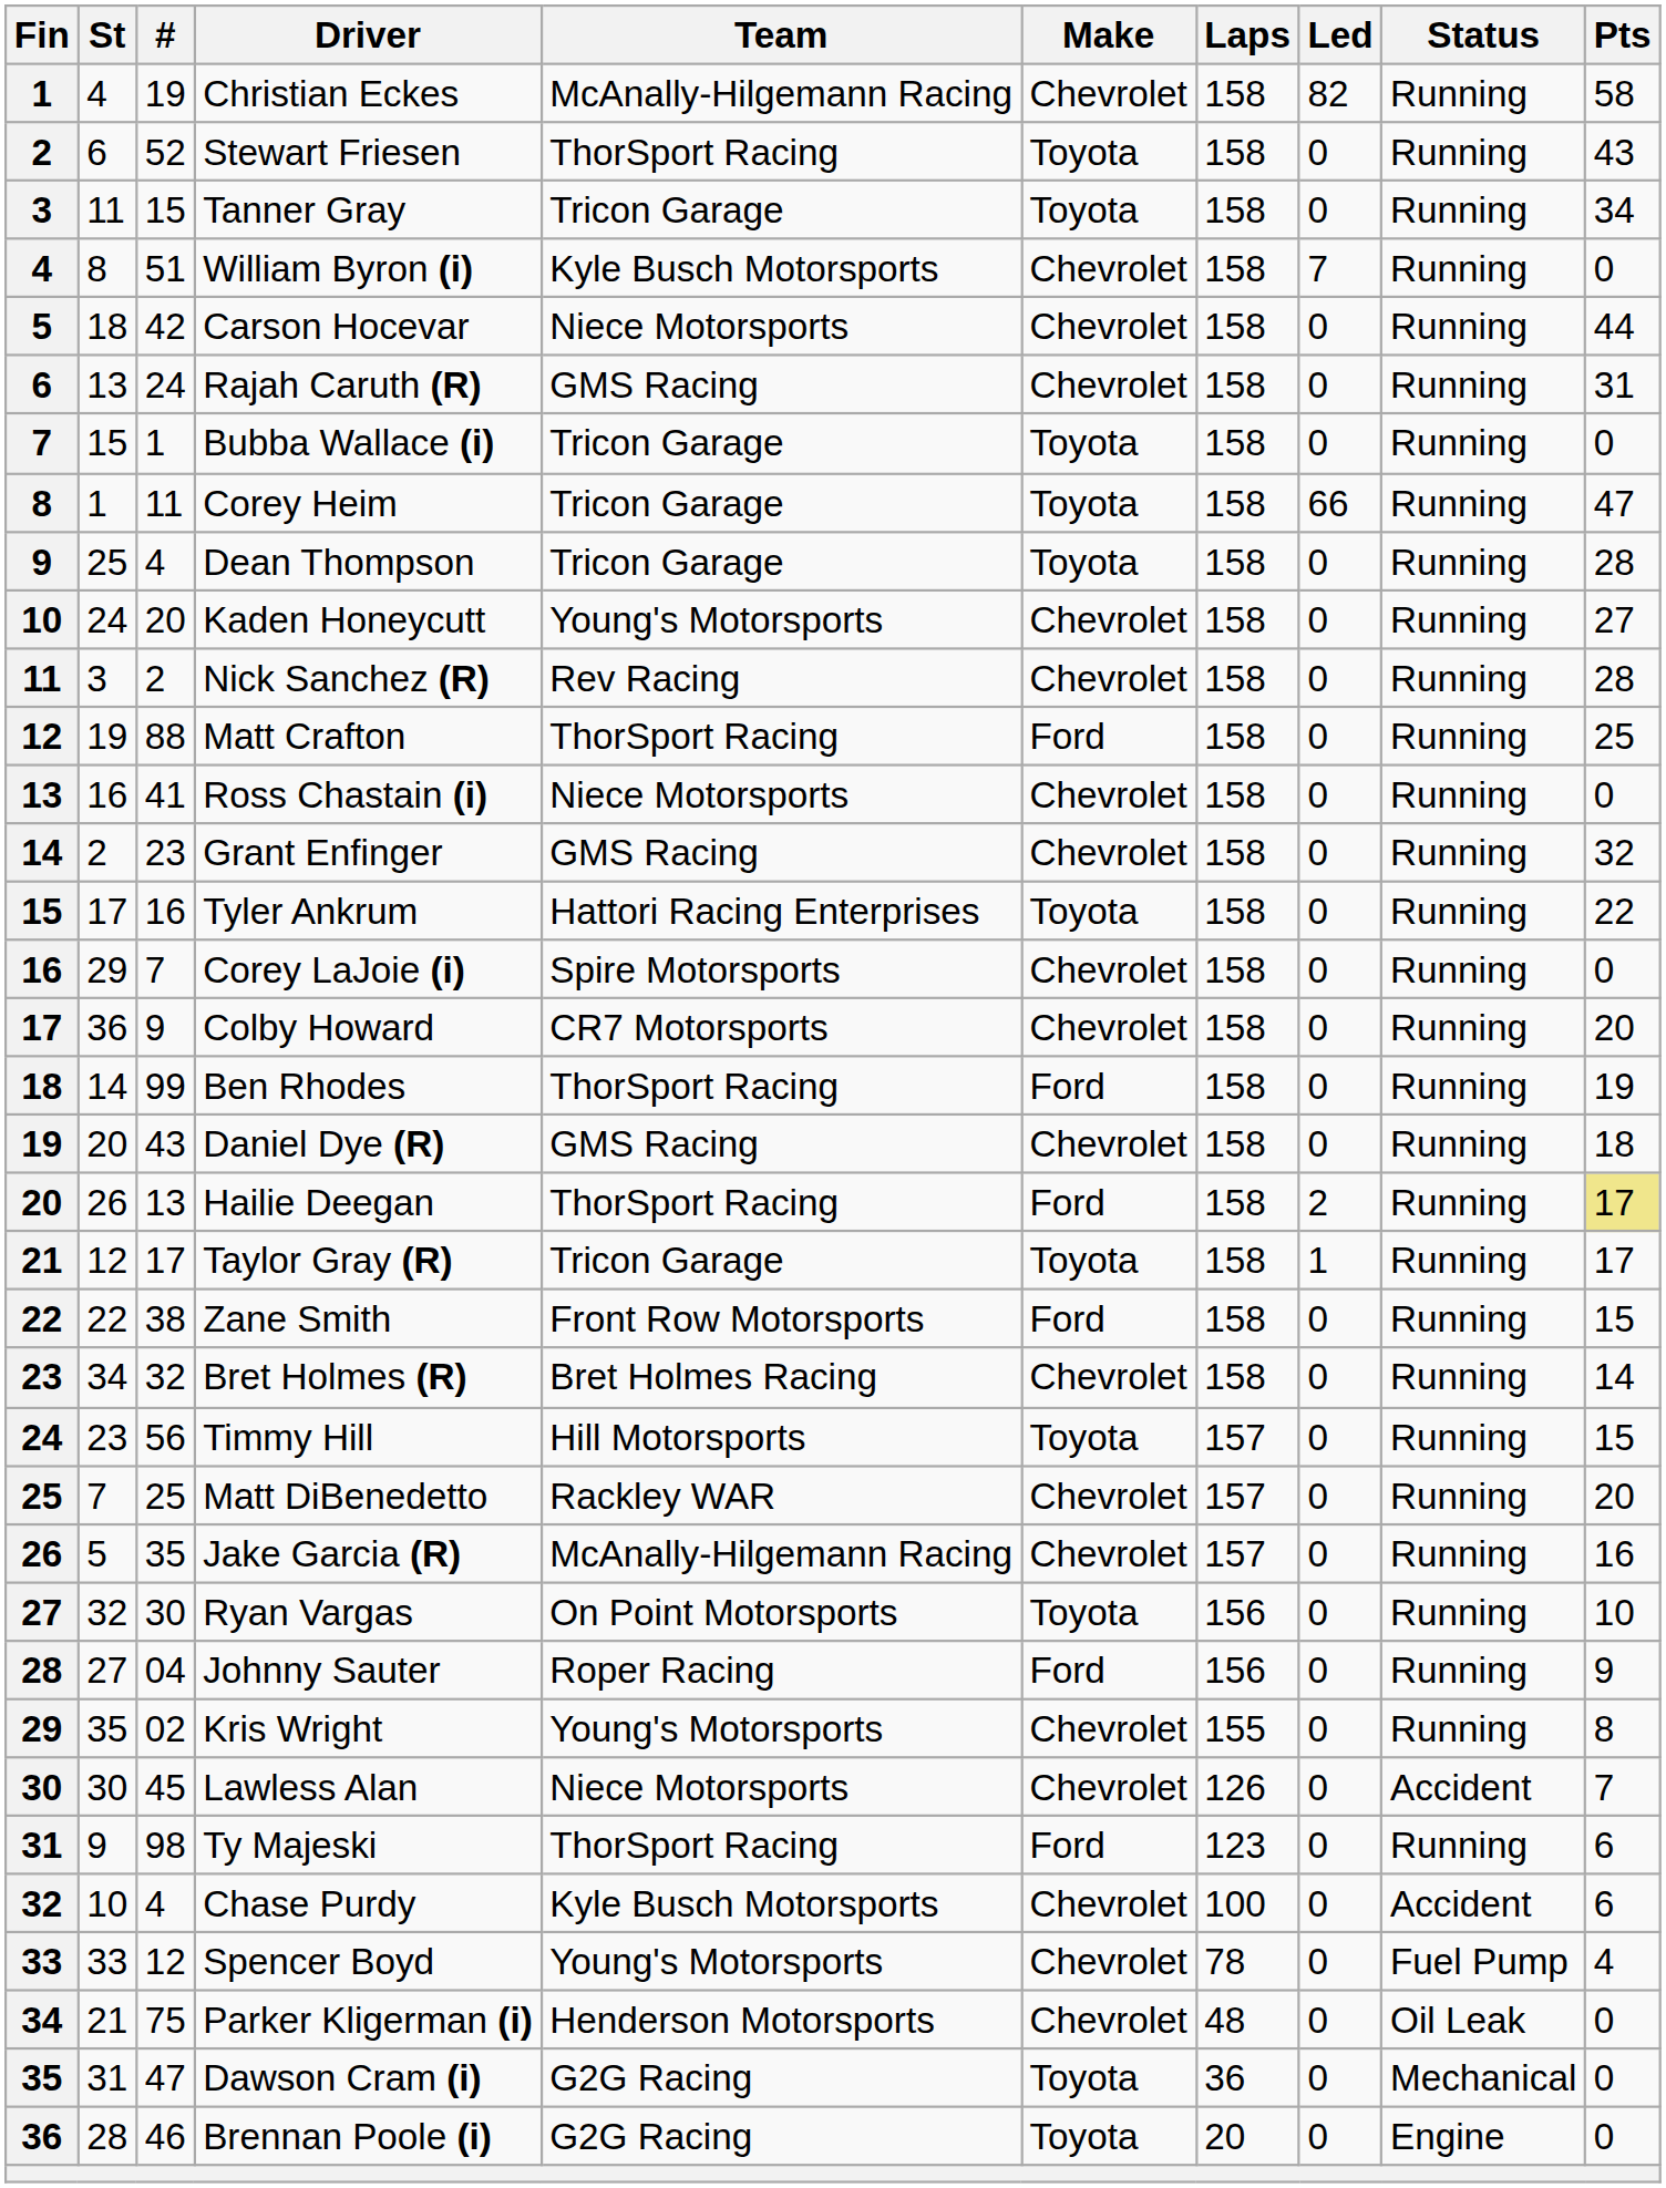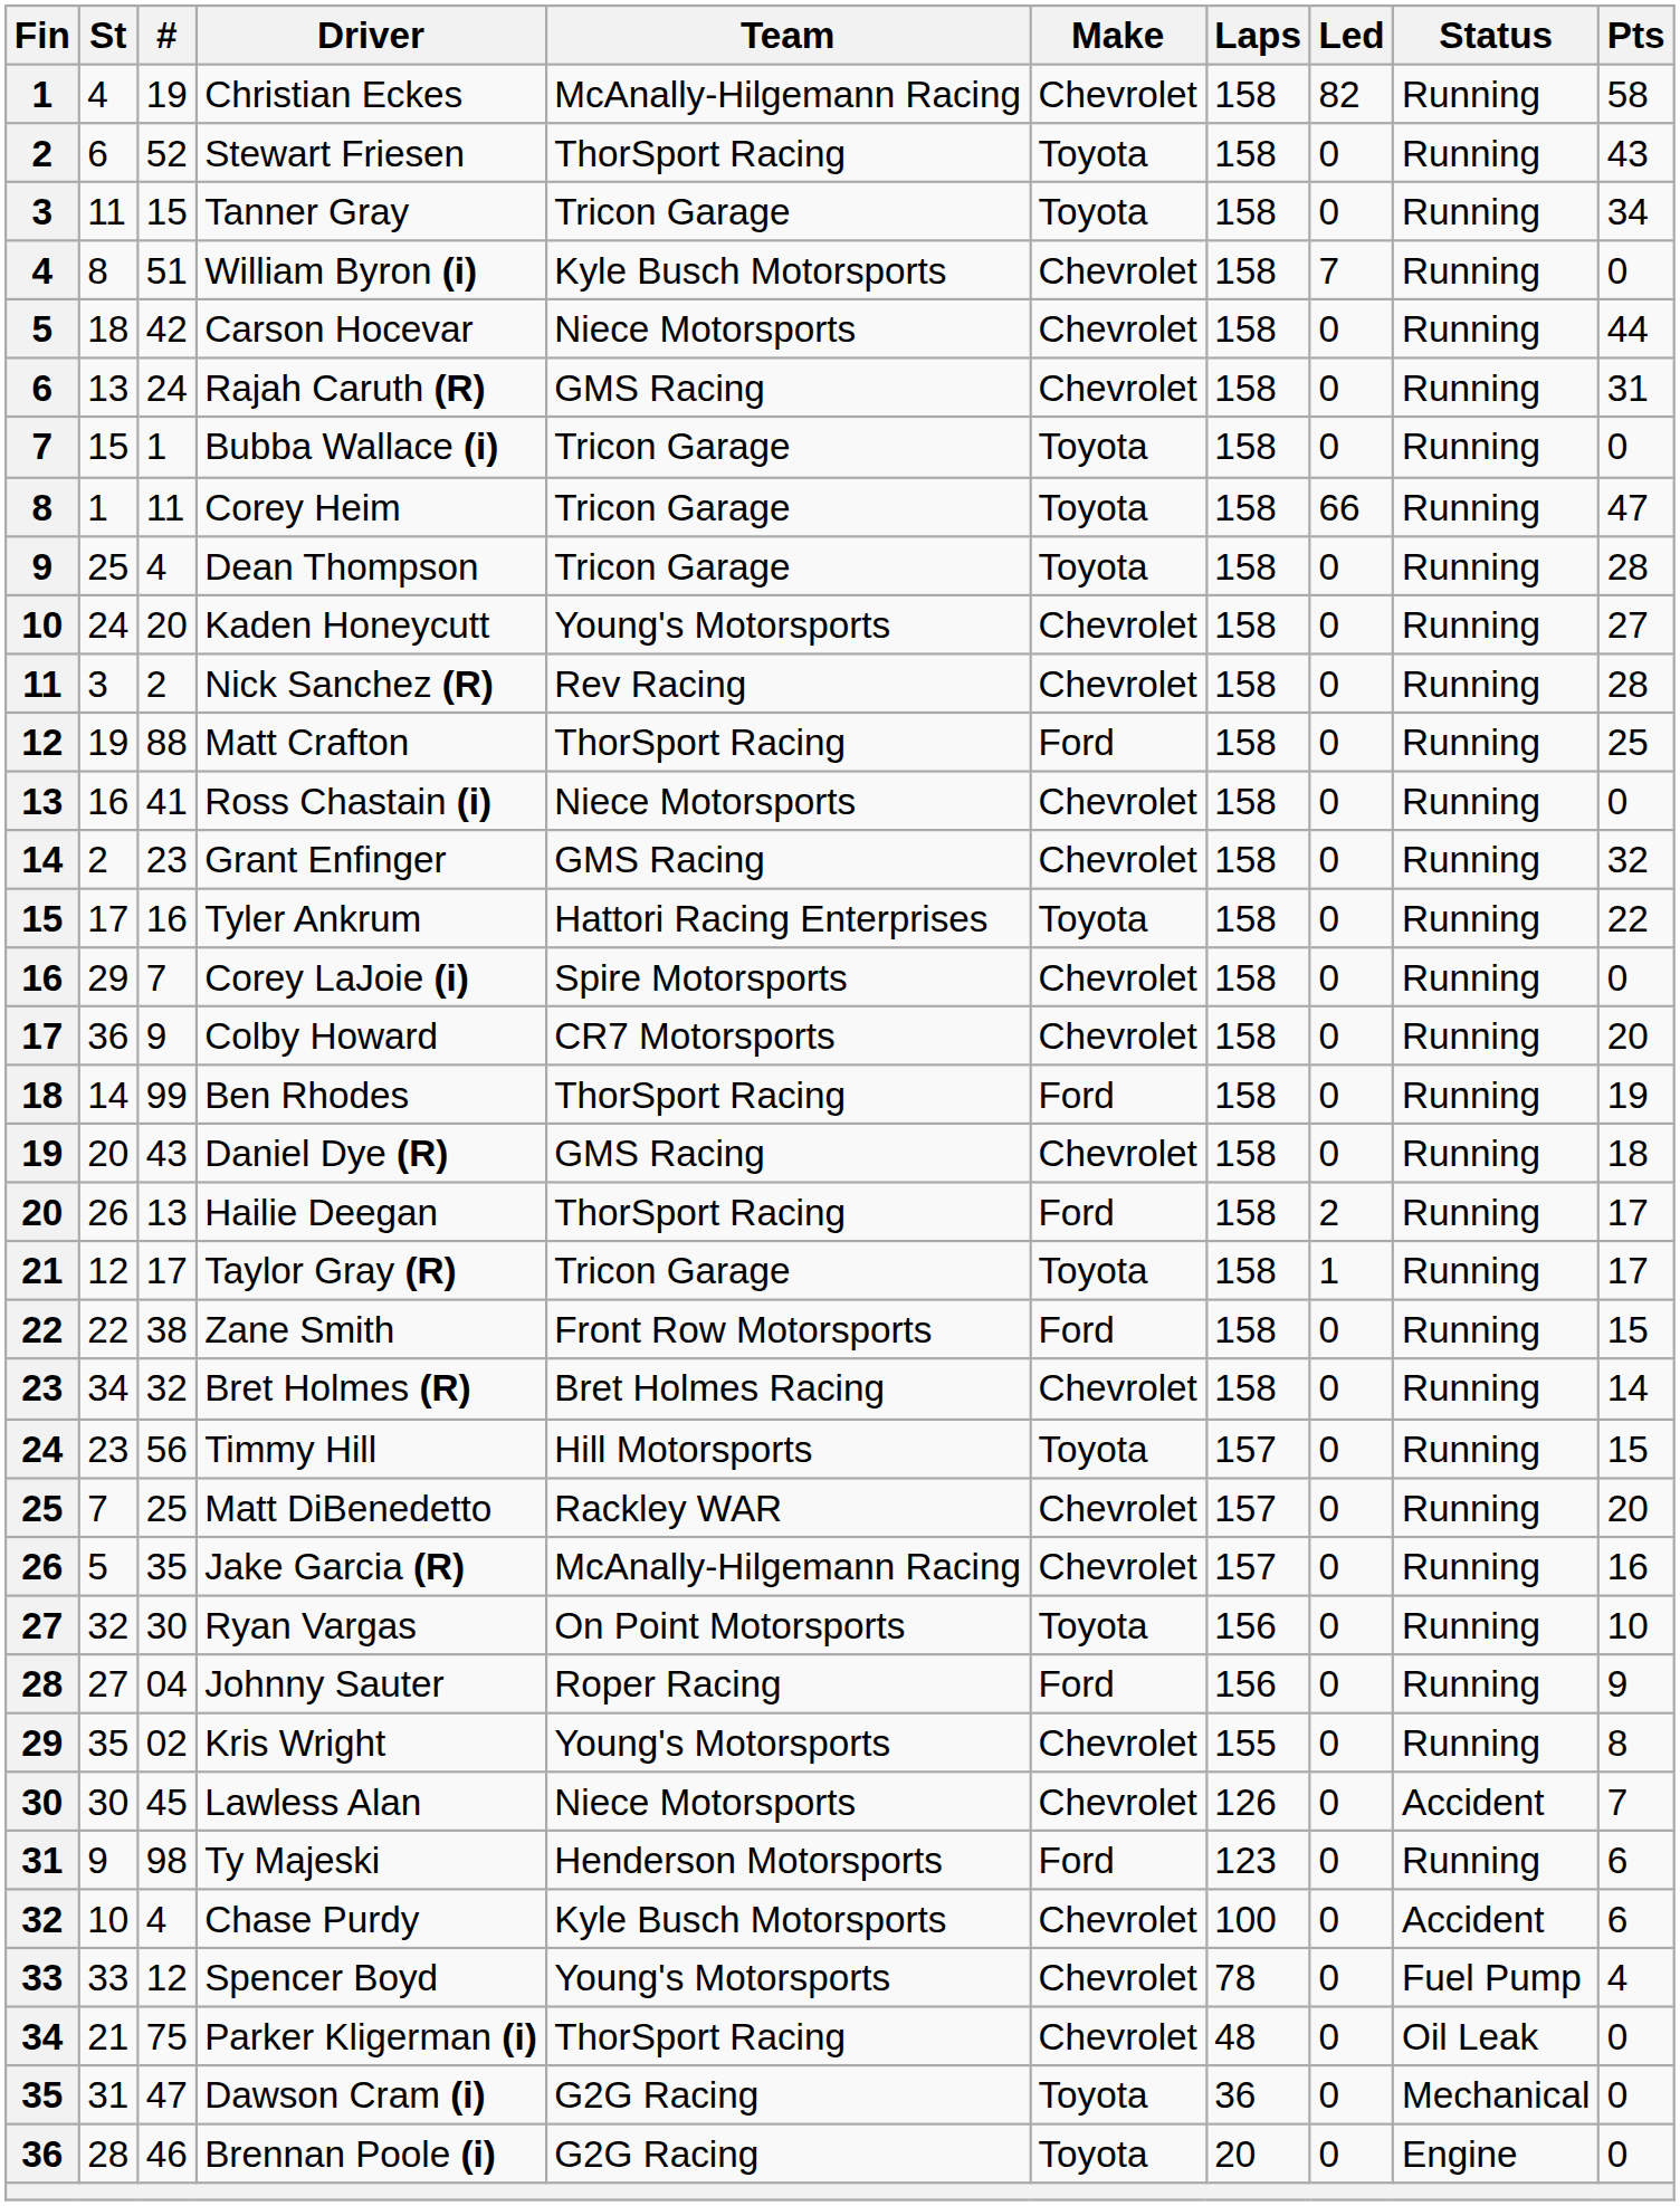Hailie Deegan | Pts: khaki background -> no background
Ty Majeski | Team: ThorSport Racing -> Henderson Motorsports
Parker Kligerman (i) | Team: Henderson Motorsports -> ThorSport Racing
